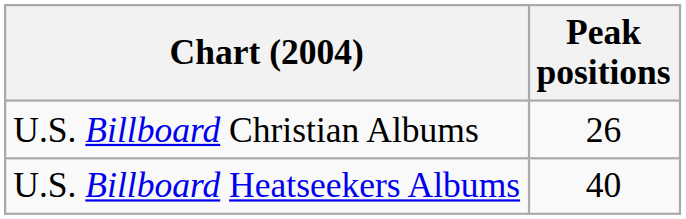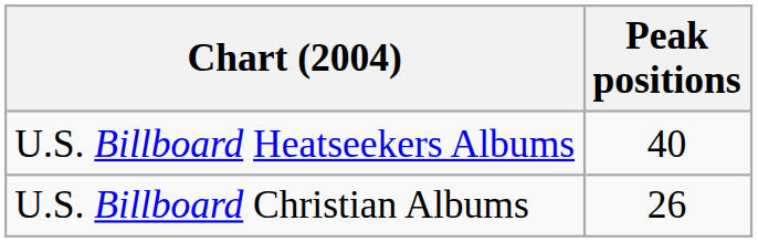rows swapped: U.S. Billboard Heatseekers Albums <-> U.S. Billboard Christian Albums
